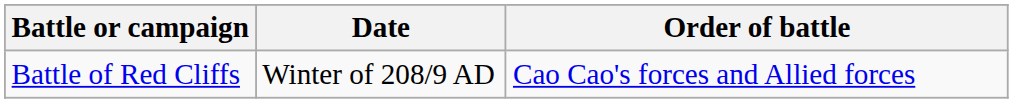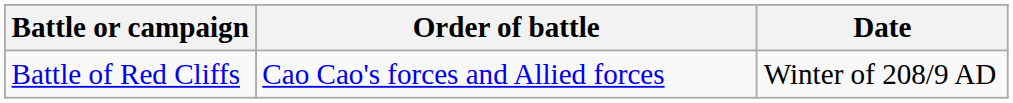columns swapped: Order of battle <-> Date
